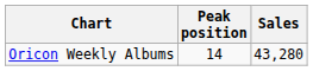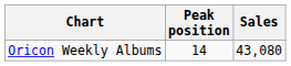Oricon Weekly Albums | Sales: 43,280 -> 43,080
